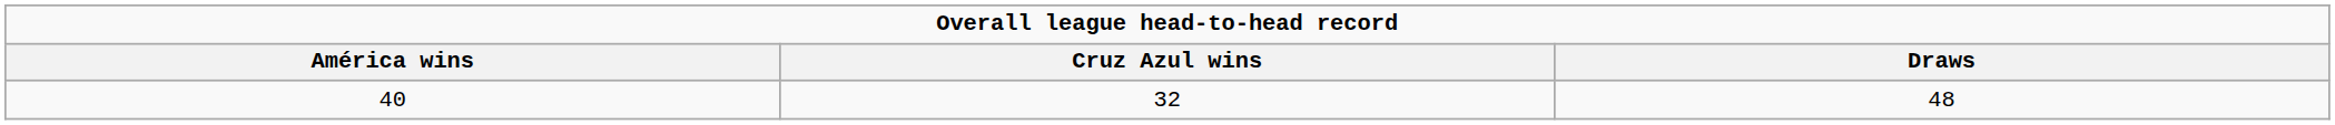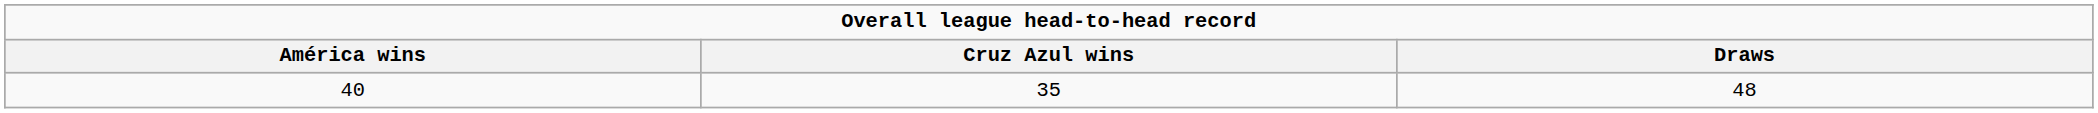40 | Cruz Azul wins: 32 -> 35
